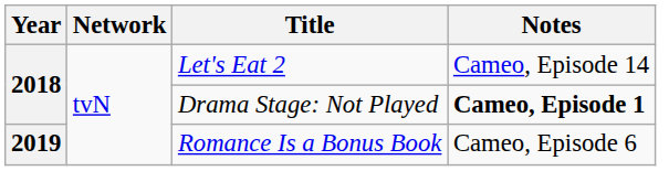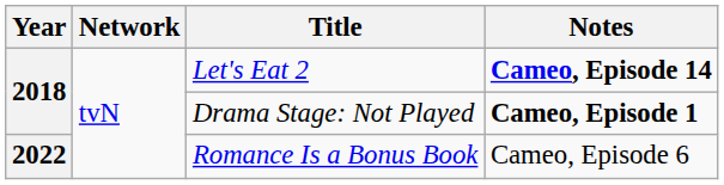Let's Eat 2 | Notes: normal -> bold
Romance Is a Bonus Book | Year: 2019 -> 2022
